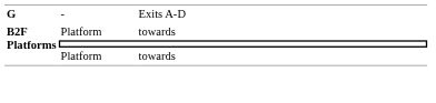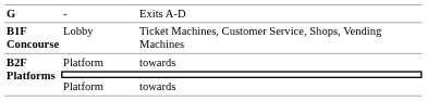+ row: B1F Concourse | Lobby | Ticket Machines, Customer Service, Shops, Vending Machines
